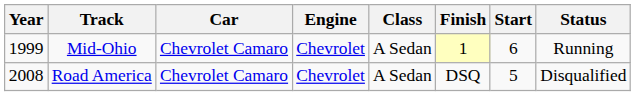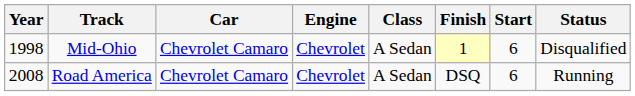Mid-Ohio | Year: 1999 -> 1998
Mid-Ohio | Status: Running -> Disqualified
Road America | Start: 5 -> 6
Road America | Status: Disqualified -> Running
